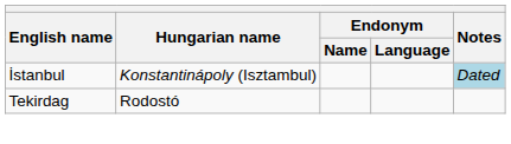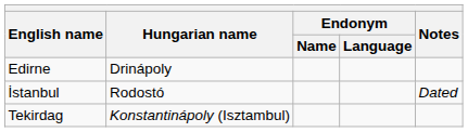+ row: Edirne | Drinápoly
İstanbul | Hungarian name: Konstantinápoly (Isztambul) -> Rodostó
İstanbul | Notes: lightblue background -> no background
Tekirdag | Hungarian name: Rodostó -> Konstantinápoly (Isztambul)
